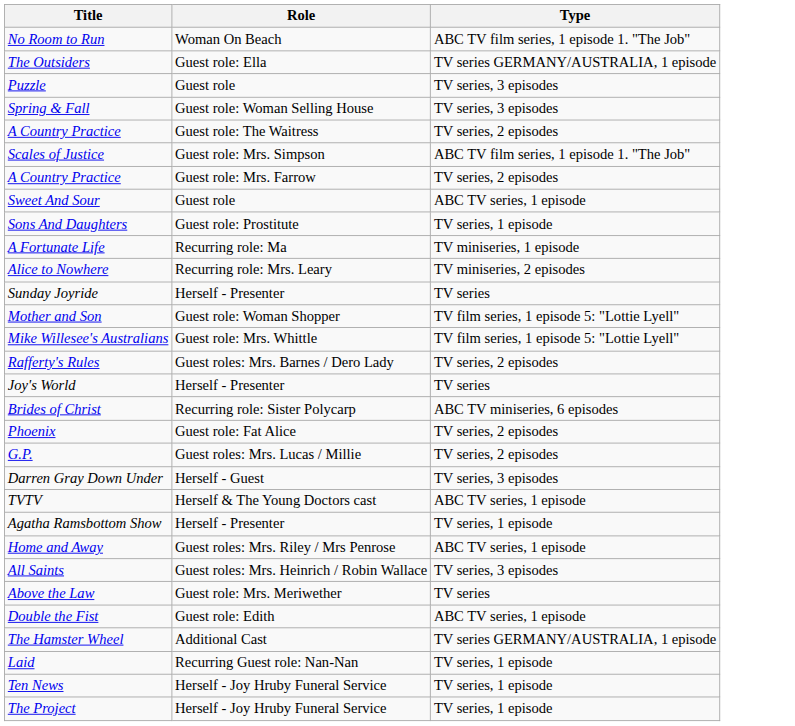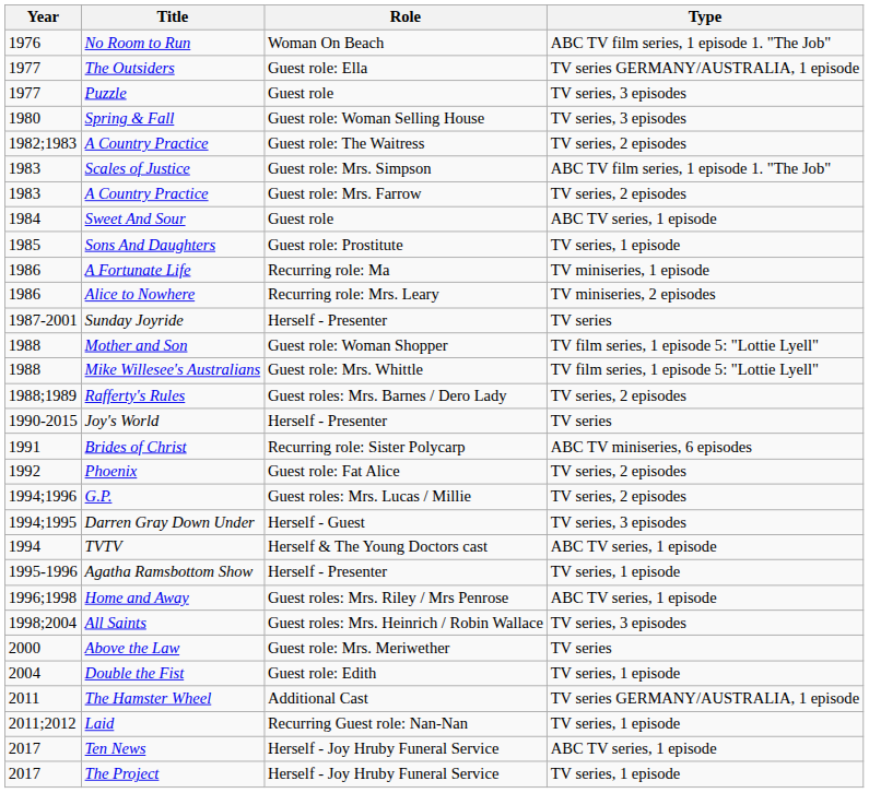+ column: Year | 1976 | 1977 | 1977 | 1980 | 1982;1983 | 1983 | 1983 | 1984 | 1985 | 1986 | 1986 | 1987-2001 | 1988 | 1988 | 1988;1989 | 1990-2015 | 1991 | 1992 | 1994;1996 | 1994;1995 | 1994 | 1995-1996 | 1996;1998 | 1998;2004 | 2000 | 2004 | 2011 | 2011;2012 | 2017 | 2017
Double the Fist | Type: ABC TV series, 1 episode -> TV series, 1 episode
Ten News | Type: TV series, 1 episode -> ABC TV series, 1 episode
